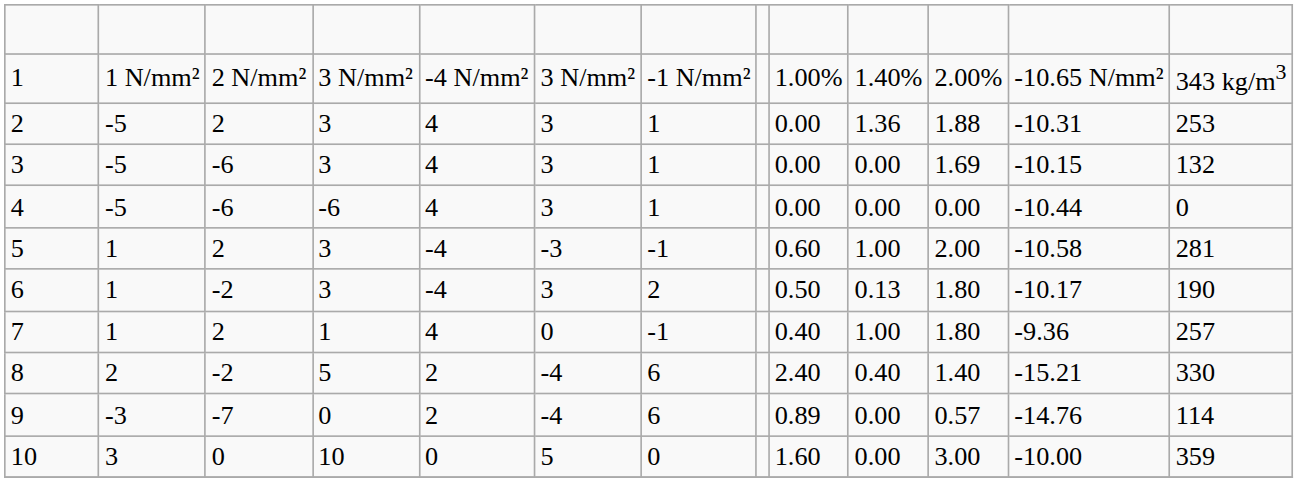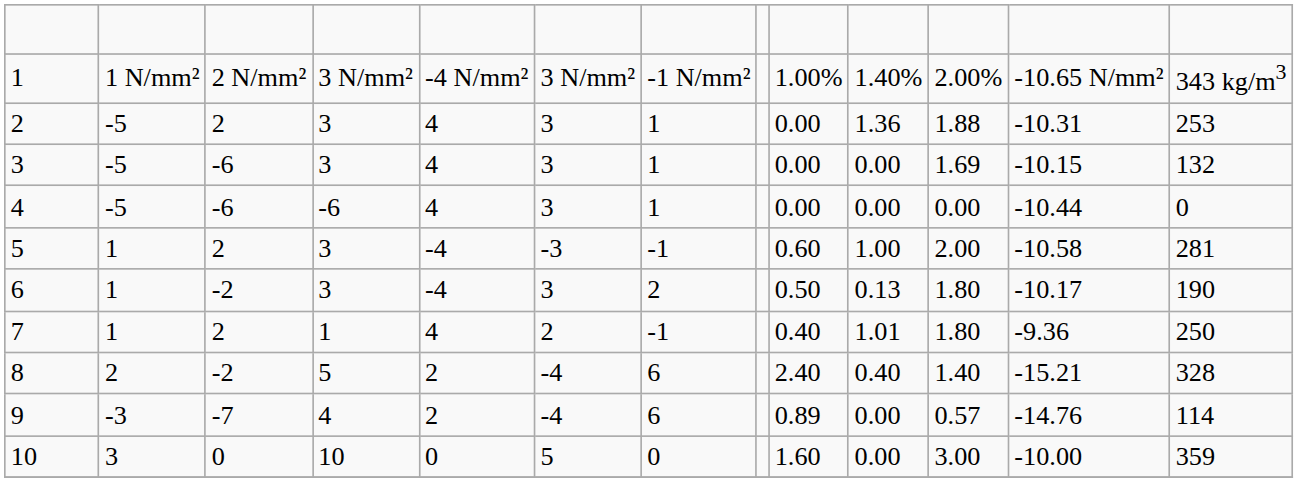7 | column 6: 0 -> 2
7 | column 10: 1.00 -> 1.01
7 | column 13: 257 -> 250
8 | column 13: 330 -> 328
9 | column 4: 0 -> 4
